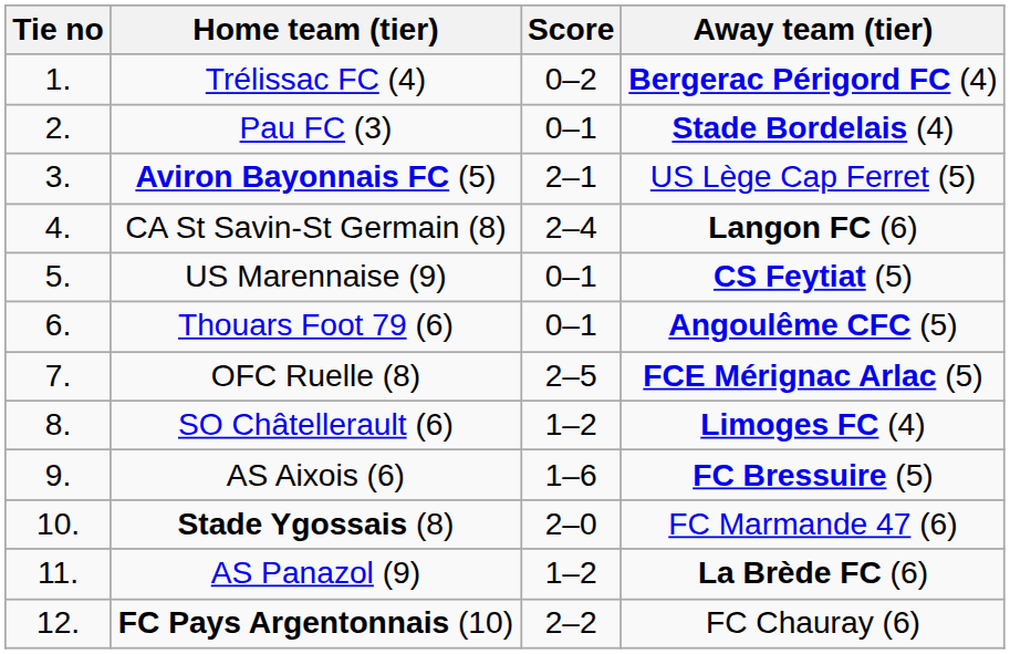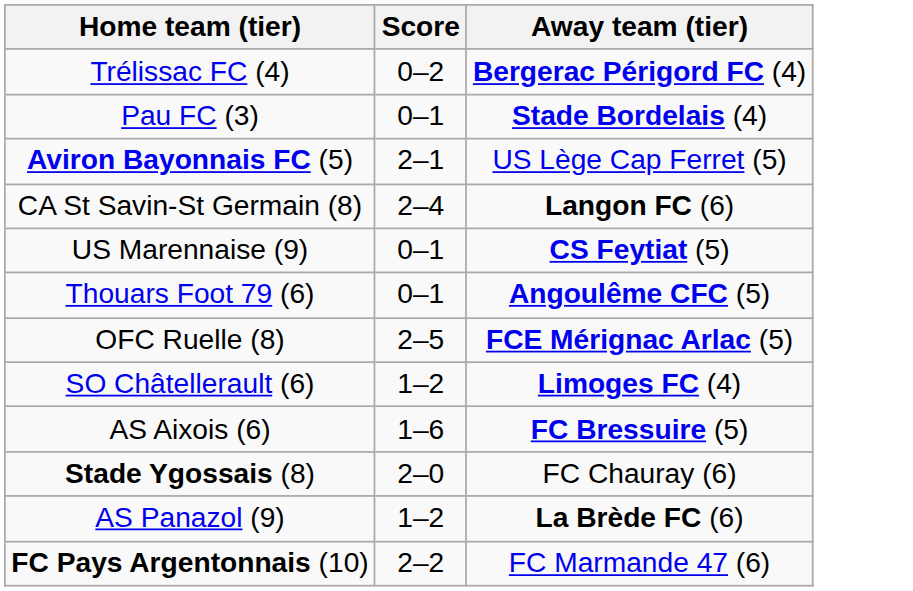- column: Tie no | 1. | 2. | 3. | 4. | 5. | 6. | 7. | 8. | 9. | 10. | 11. | 12.
Stade Ygossais (8) | Away team (tier): FC Marmande 47 (6) -> FC Chauray (6)
FC Pays Argentonnais (10) | Away team (tier): FC Chauray (6) -> FC Marmande 47 (6)
